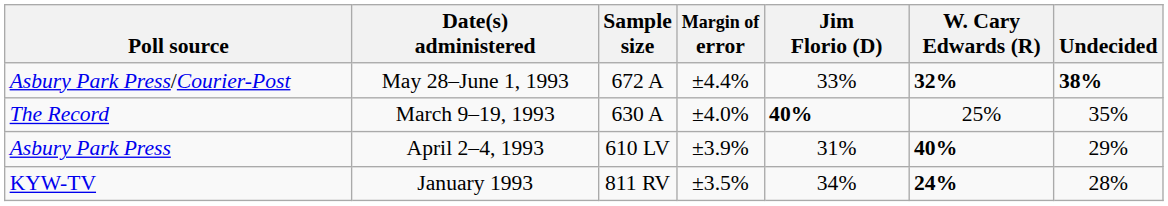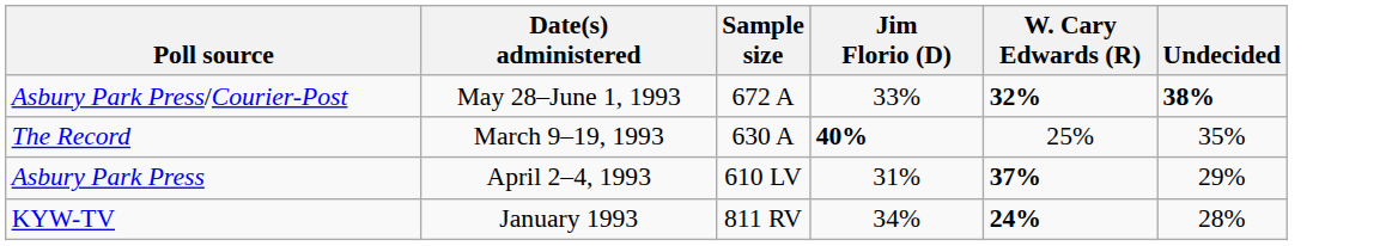- column: Margin of error | ±4.4% | ±4.0% | ±3.9% | ±3.5%
Asbury Park Press | W. Cary Edwards (R): 40% -> 37%
